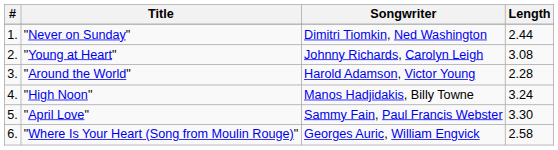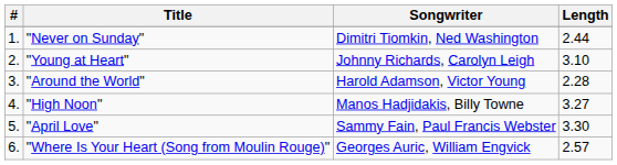"Young at Heart" | Length: 3.08 -> 3.10
"High Noon" | Length: 3.24 -> 3.27
"Where Is Your Heart (Song from Moulin Rouge)" | Length: 2.58 -> 2.57
